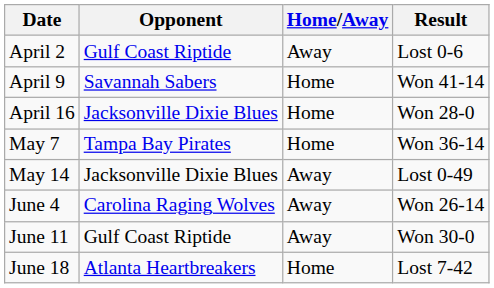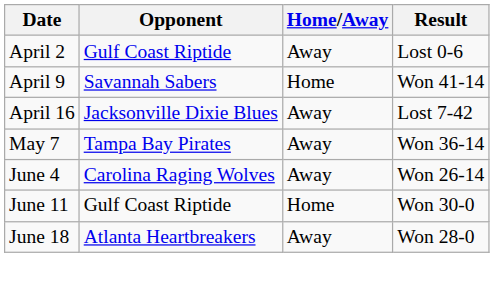April 16 | Home/Away: Home -> Away
April 16 | Result: Won 28-0 -> Lost 7-42
May 7 | Home/Away: Home -> Away
- row: May 14 | Jacksonville Dixie Blues | Away | Lost 0-49
June 11 | Home/Away: Away -> Home
June 18 | Home/Away: Home -> Away
June 18 | Result: Lost 7-42 -> Won 28-0
